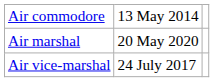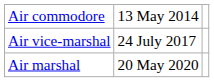rows swapped: Air vice-marshal <-> Air marshal
